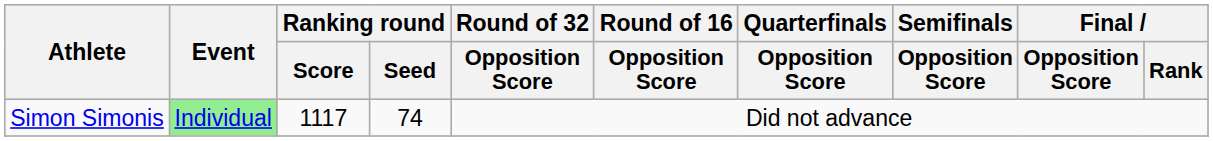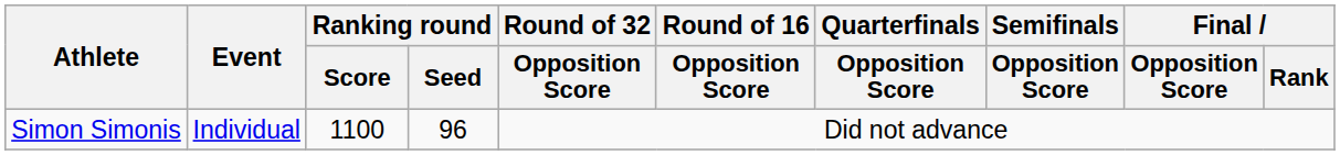Simon Simonis | Event: lightgreen background -> no background
Simon Simonis | Ranking round / Score: 1117 -> 1100
Simon Simonis | Ranking round / Seed: 74 -> 96
